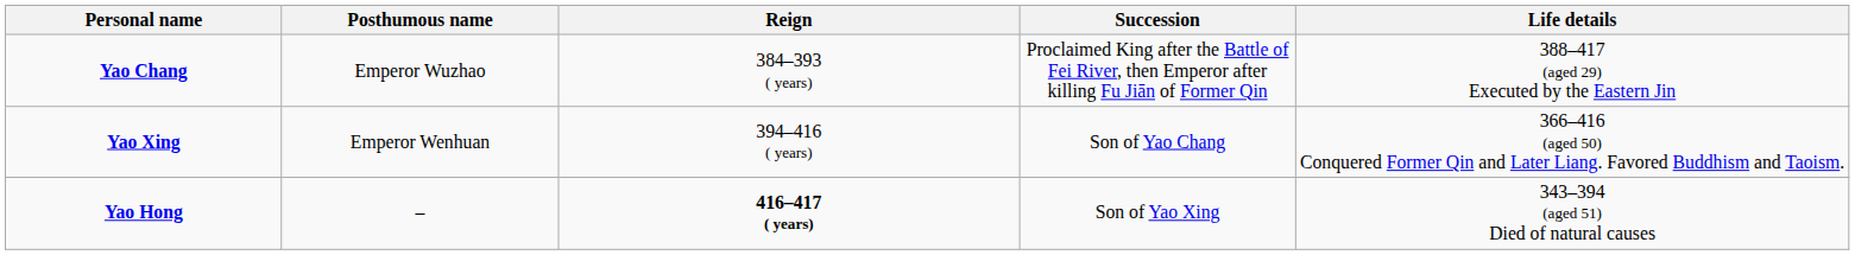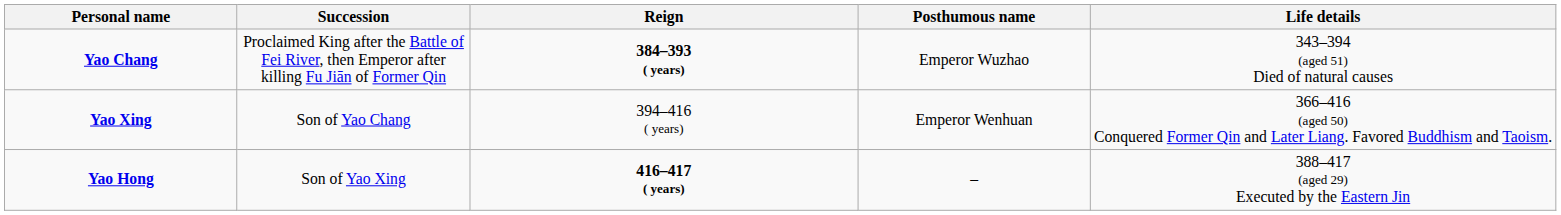columns swapped: Posthumous name <-> Succession
Yao Chang | Reign: normal -> bold
Yao Chang | Life details: 388–417 (aged 29) Executed by the Eastern Jin -> 343–394 (aged 51) Died of natural causes
Yao Hong | Life details: 343–394 (aged 51) Died of natural causes -> 388–417 (aged 29) Executed by the Eastern Jin
